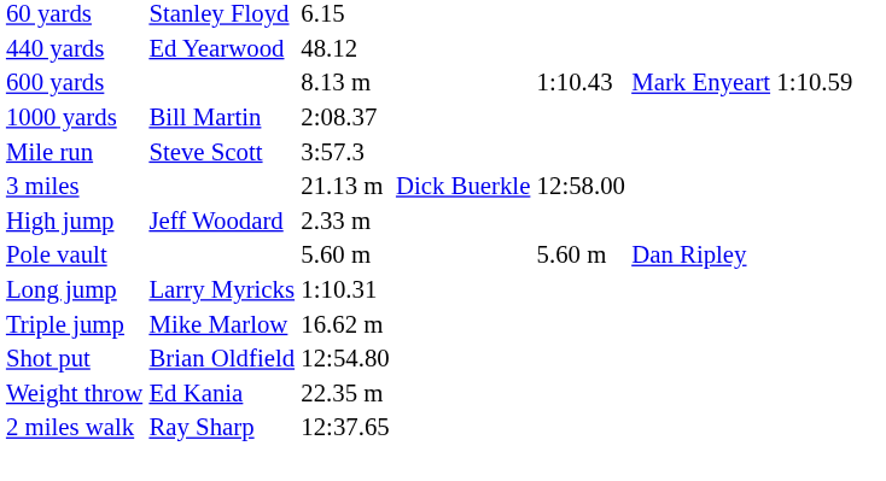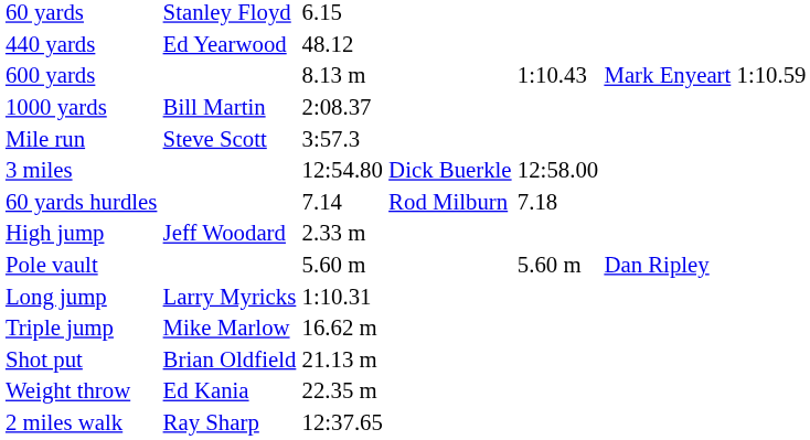3 miles | column 3: 21.13 m -> 12:54.80
+ row: 60 yards hurdles | 7.14 | Rod Milburn | 7.18
Shot put | column 3: 12:54.80 -> 21.13 m
